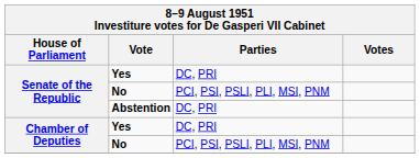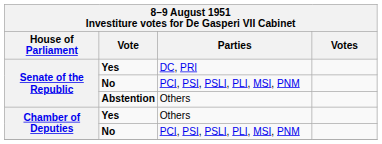Abstention | Parties: DC, PRI -> Others
Chamber of Deputies / Yes | Parties: DC, PRI -> Others
